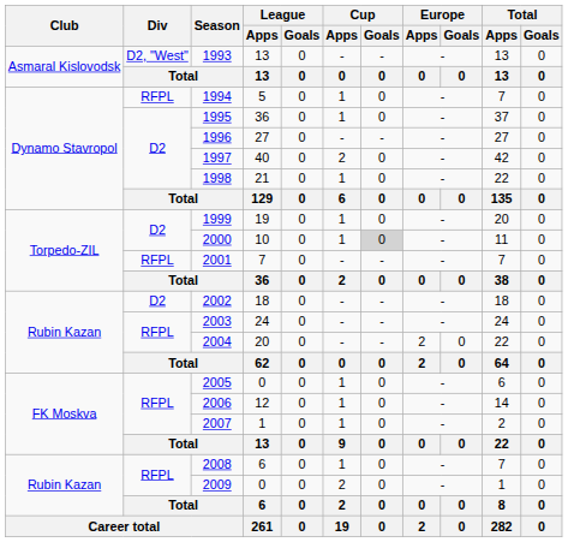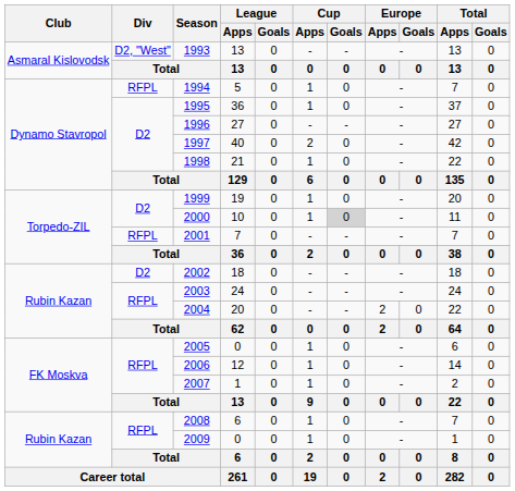2009 | Cup / Apps: 2 -> 1
